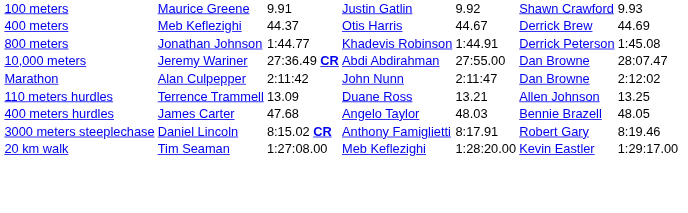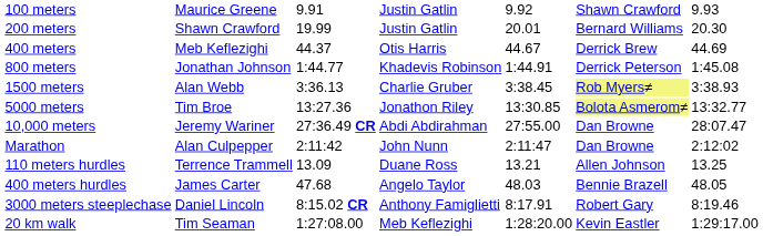+ row: 200 meters | Shawn Crawford | 19.99 | Justin Gatlin | 20.01 | Bernard Williams | 20.30
+ row: 1500 meters | Alan Webb | 3:36.13 | Charlie Gruber | 3:38.45 | Rob Myers≠ | 3:38.93
+ row: 5000 meters | Tim Broe | 13:27.36 | Jonathon Riley | 13:30.85 | Bolota Asmerom≠ | 13:32.77
